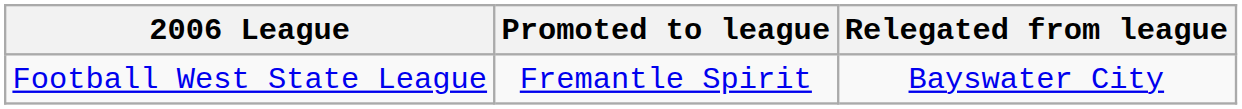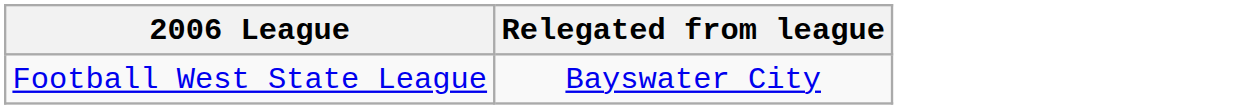- column: Promoted to league | Fremantle Spirit
